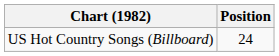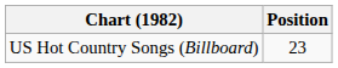US Hot Country Songs (Billboard) | Position: 24 -> 23
